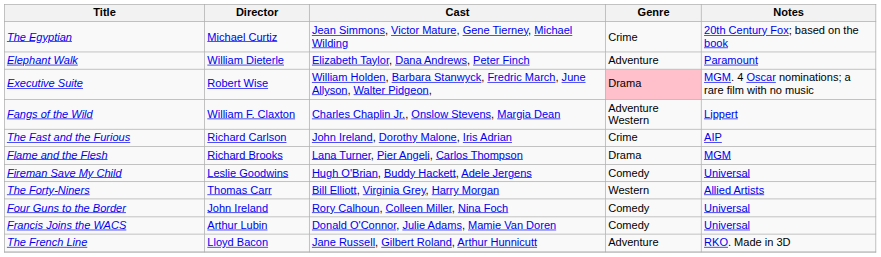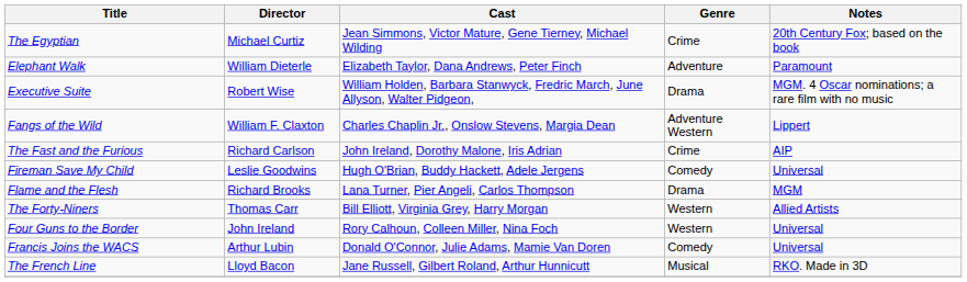Executive Suite | Genre: pink background -> no background
rows swapped: Fireman Save My Child <-> Flame and the Flesh
Four Guns to the Border | Genre: Comedy -> Western
The French Line | Genre: Adventure -> Musical
